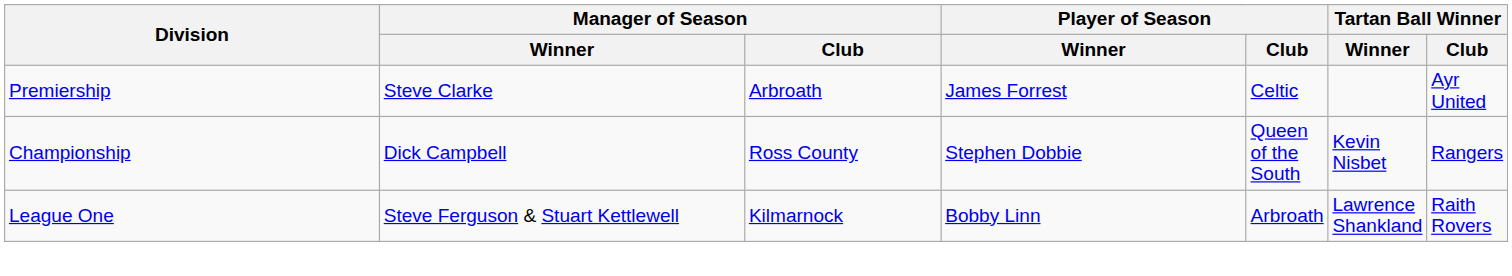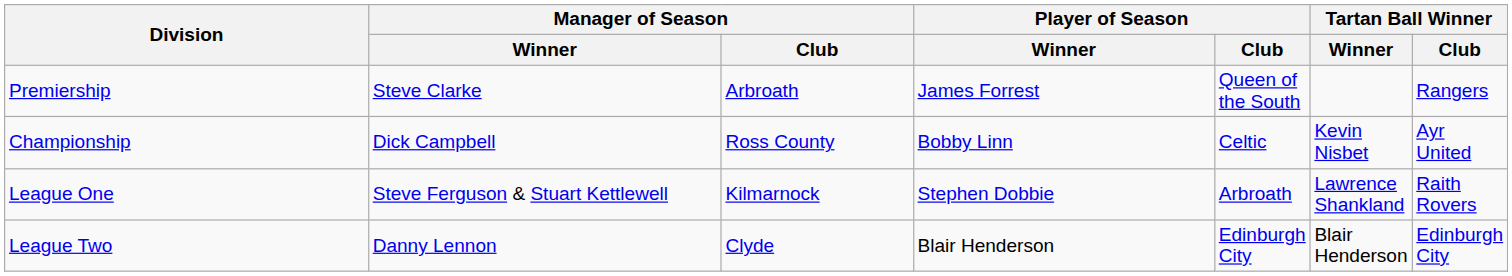Premiership | Player of Season / Club: Celtic -> Queen of the South
Premiership | Tartan Ball Winner / Club: Ayr United -> Rangers
Championship | Player of Season / Winner: Stephen Dobbie -> Bobby Linn
Championship | Player of Season / Club: Queen of the South -> Celtic
Championship | Tartan Ball Winner / Club: Rangers -> Ayr United
League One | Player of Season / Winner: Bobby Linn -> Stephen Dobbie
+ row: League Two | Danny Lennon | Clyde | Blair Henderson | Edinburgh City | Blair Henderson | Edinburgh City
